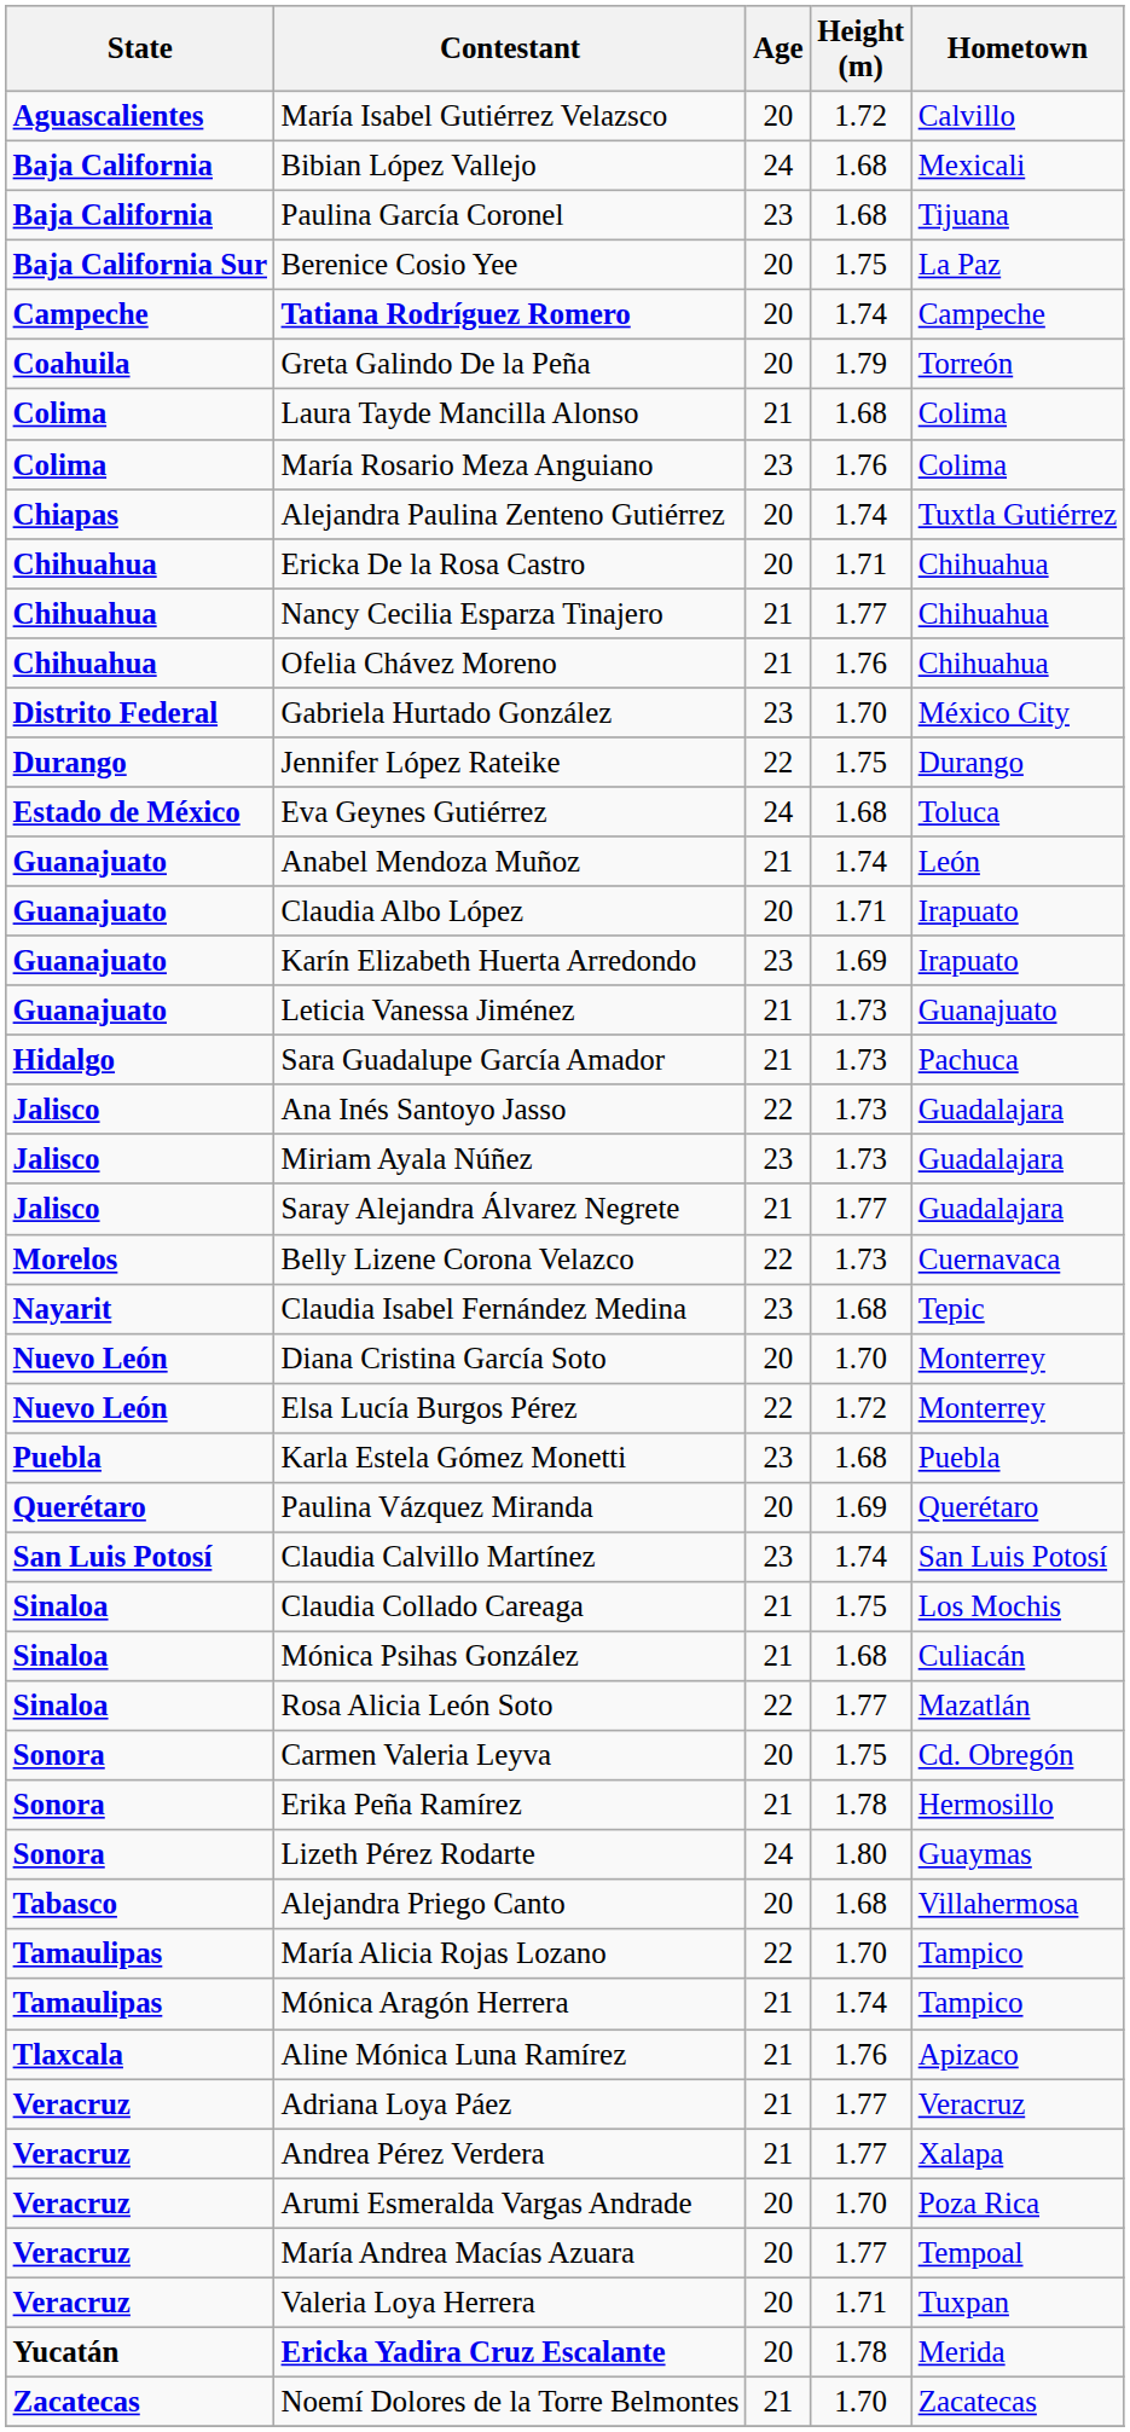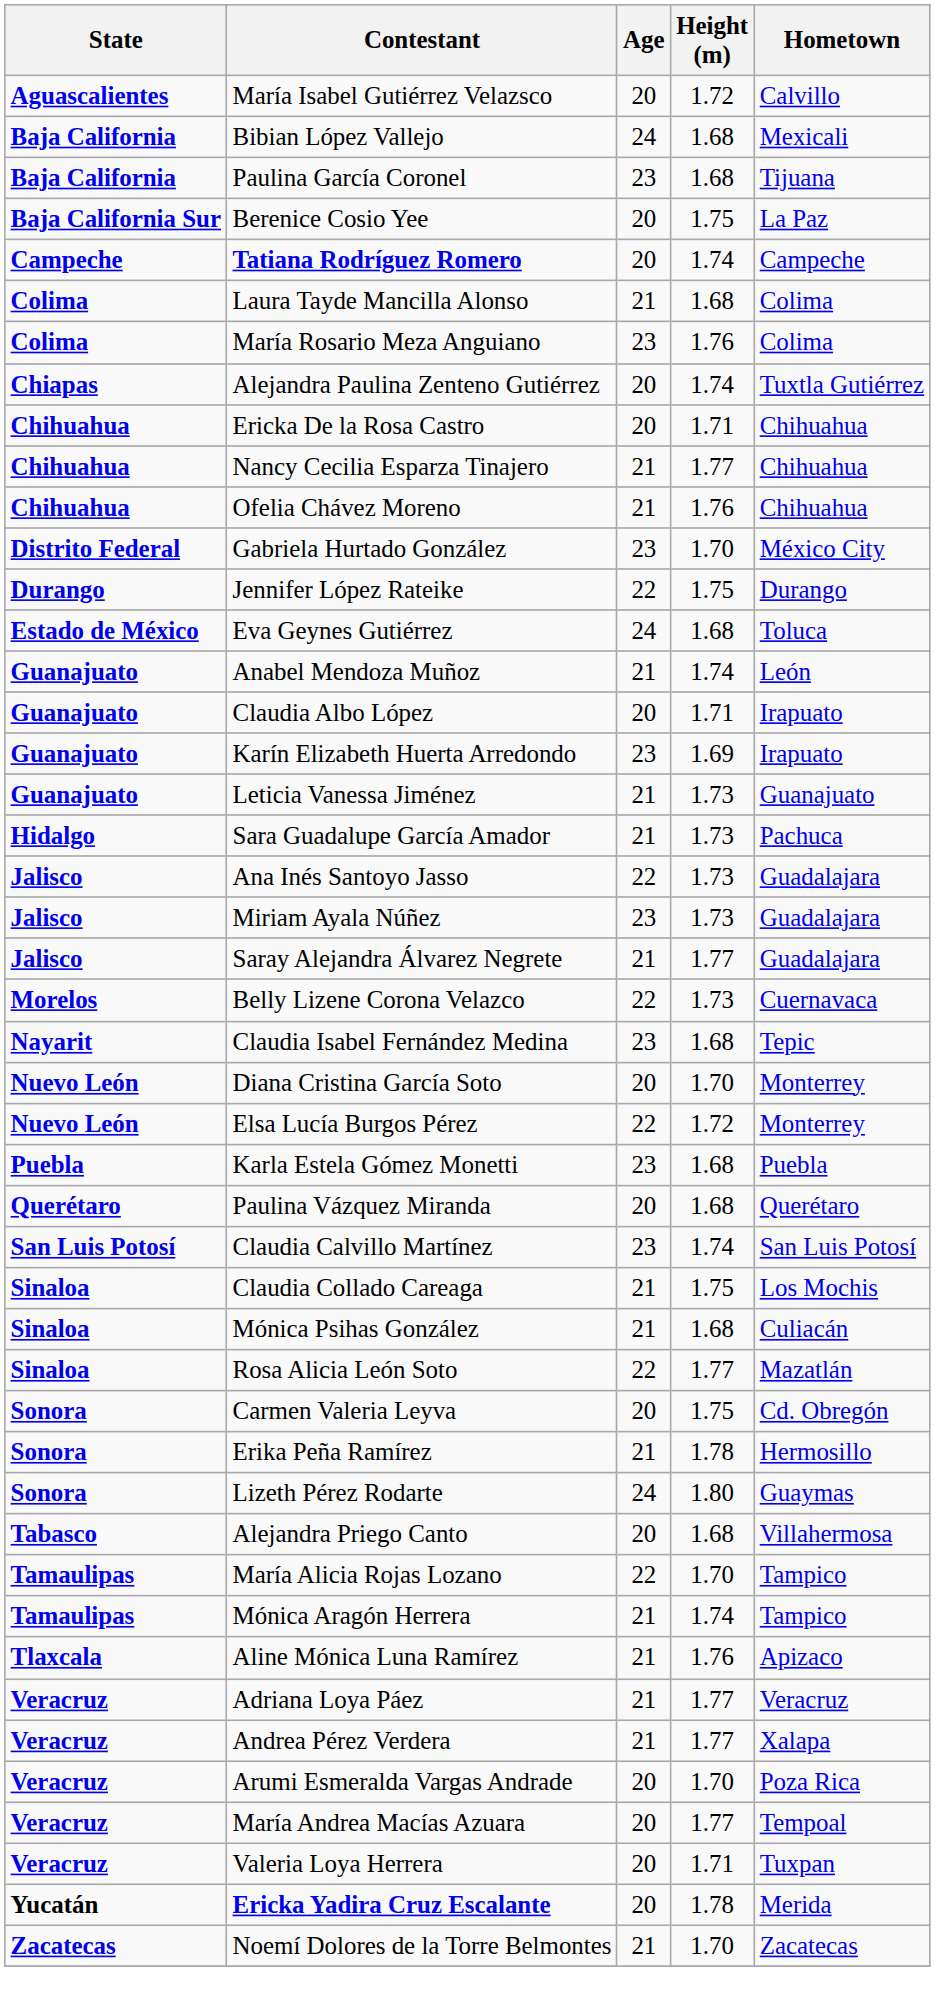- row: Coahuila | Greta Galindo De la Peña | 20 | 1.79 | Torreón
Paulina Vázquez Miranda | Height (m): 1.69 -> 1.68
